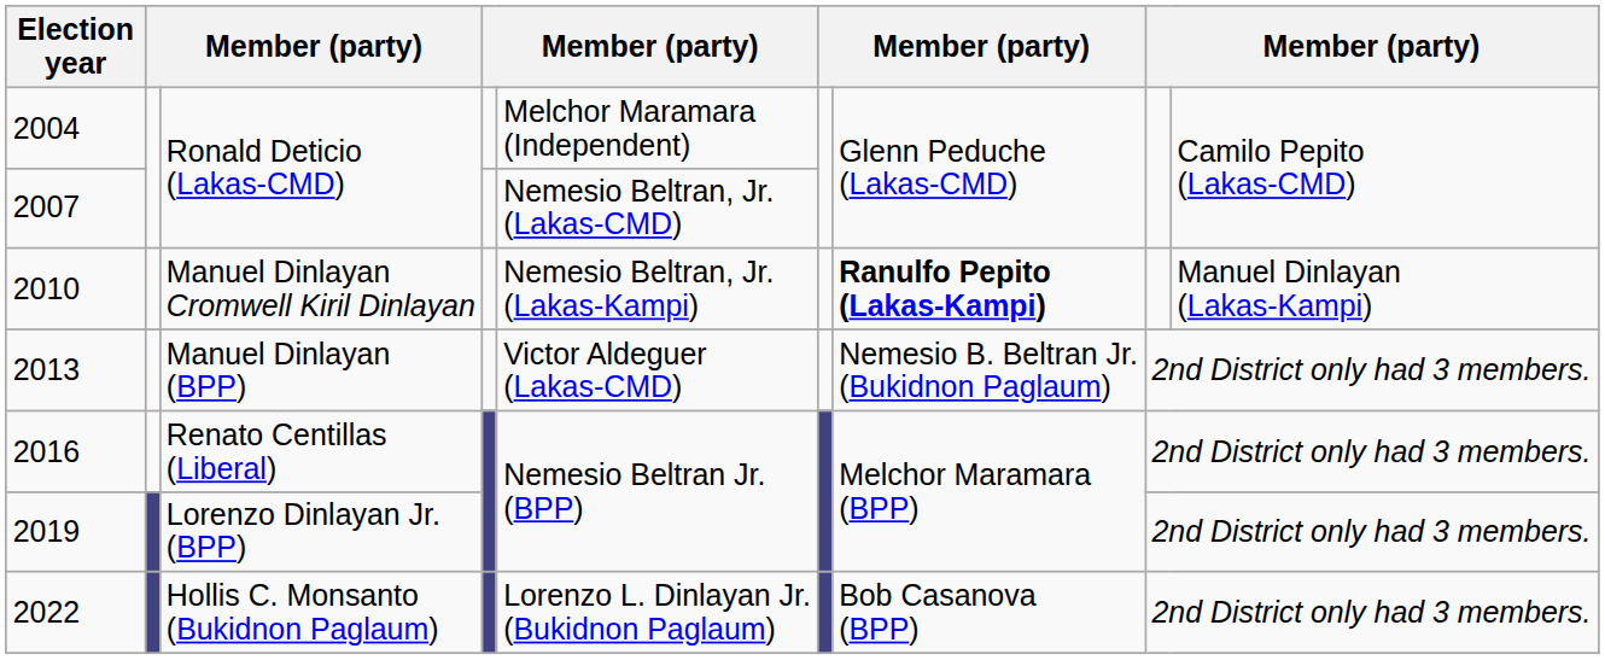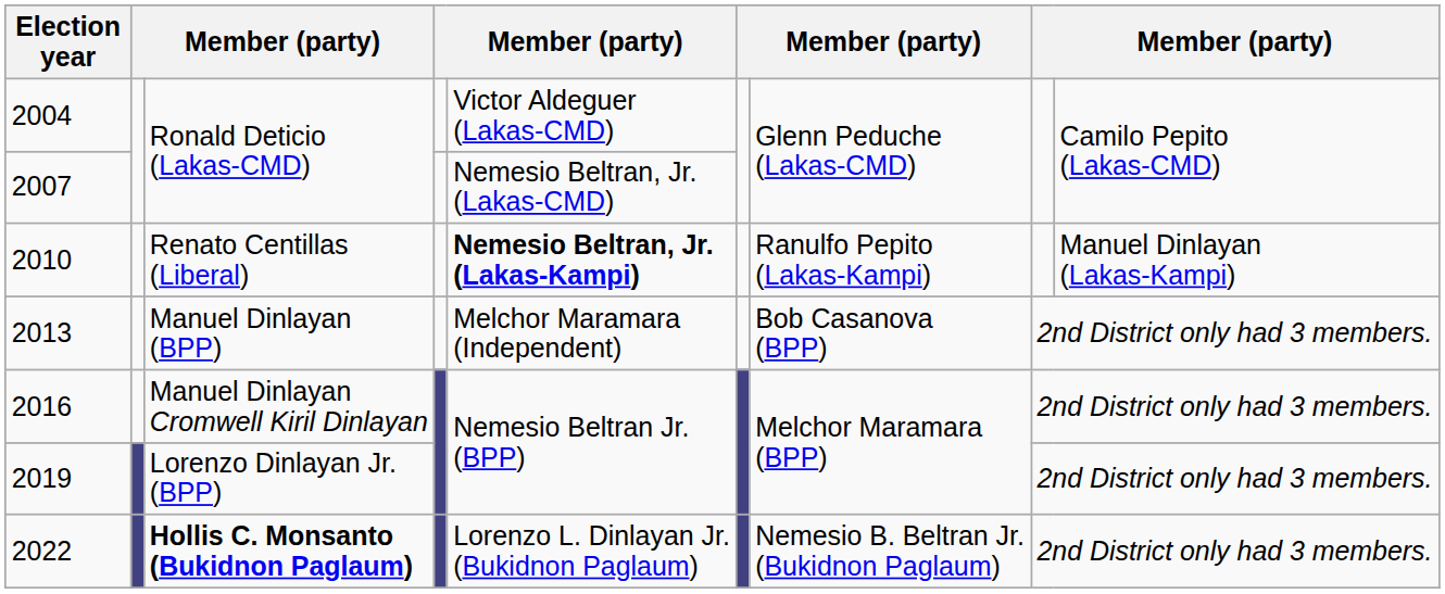2004 | column 5: Melchor Maramara (Independent) -> Victor Aldeguer (Lakas-CMD)
2010 | column 3: Manuel Dinlayan Cromwell Kiril Dinlayan -> Renato Centillas (Liberal)
2010 | column 5: normal -> bold
2010 | column 7: bold -> normal
2013 | column 5: Victor Aldeguer (Lakas-CMD) -> Melchor Maramara (Independent)
2013 | column 7: Nemesio B. Beltran Jr. (Bukidnon Paglaum) -> Bob Casanova (BPP)
2016 | column 3: Renato Centillas (Liberal) -> Manuel Dinlayan Cromwell Kiril Dinlayan
2022 | column 3: normal -> bold
2022 | column 7: Bob Casanova (BPP) -> Nemesio B. Beltran Jr. (Bukidnon Paglaum)
